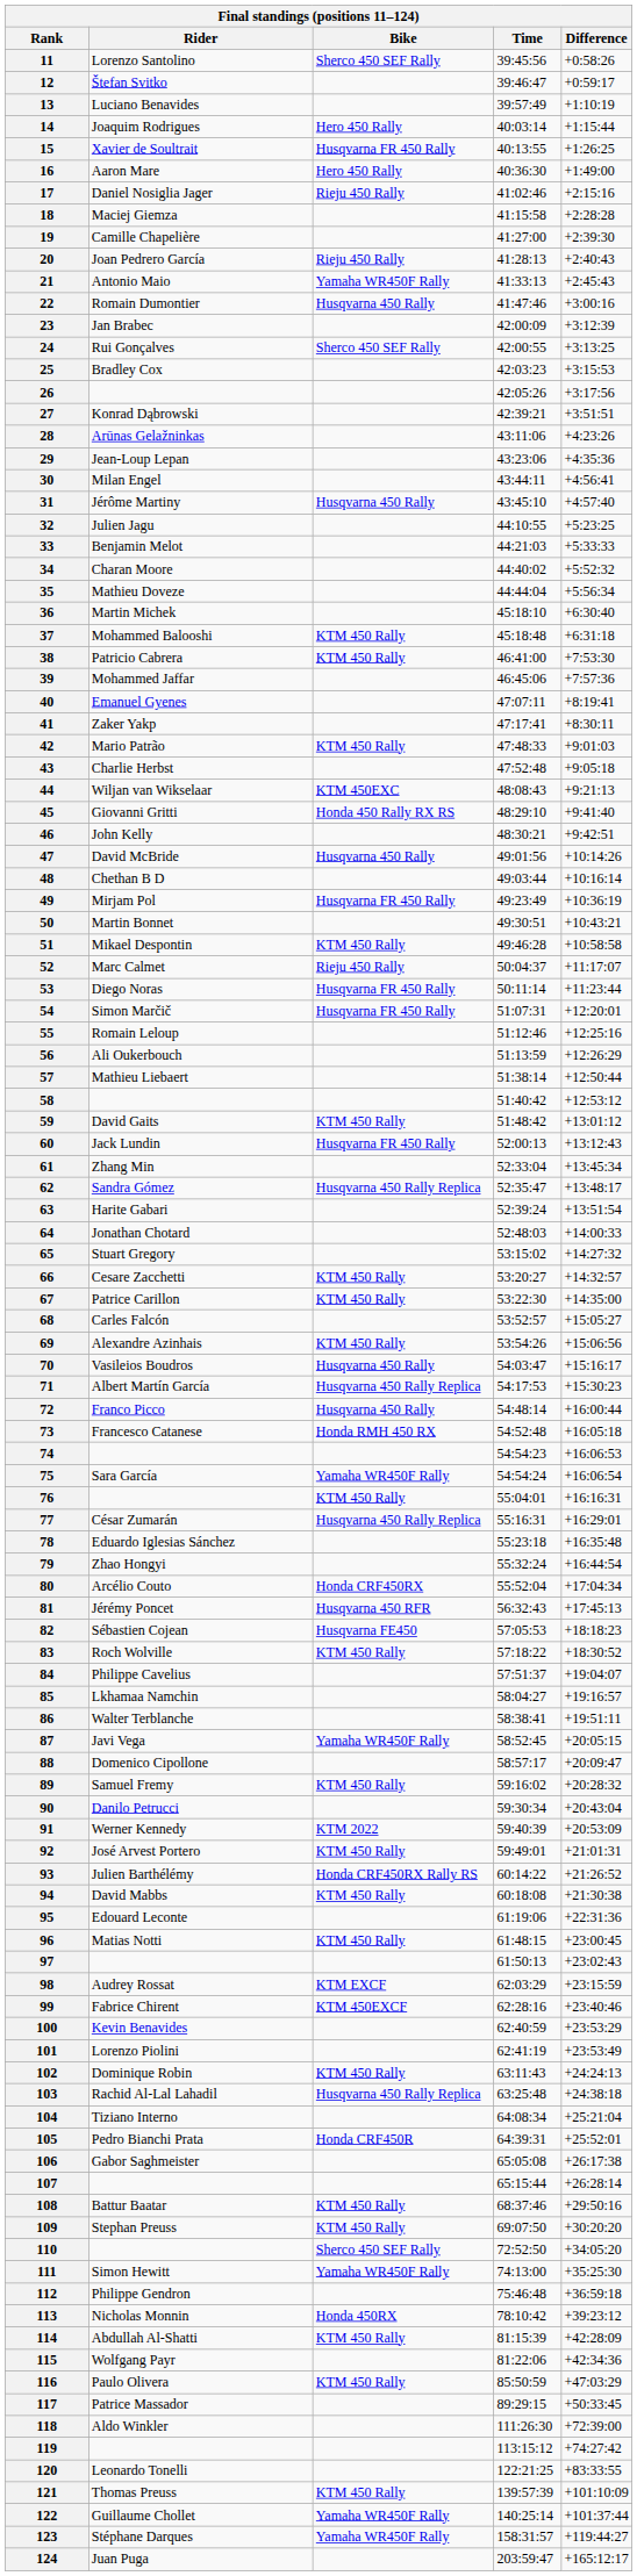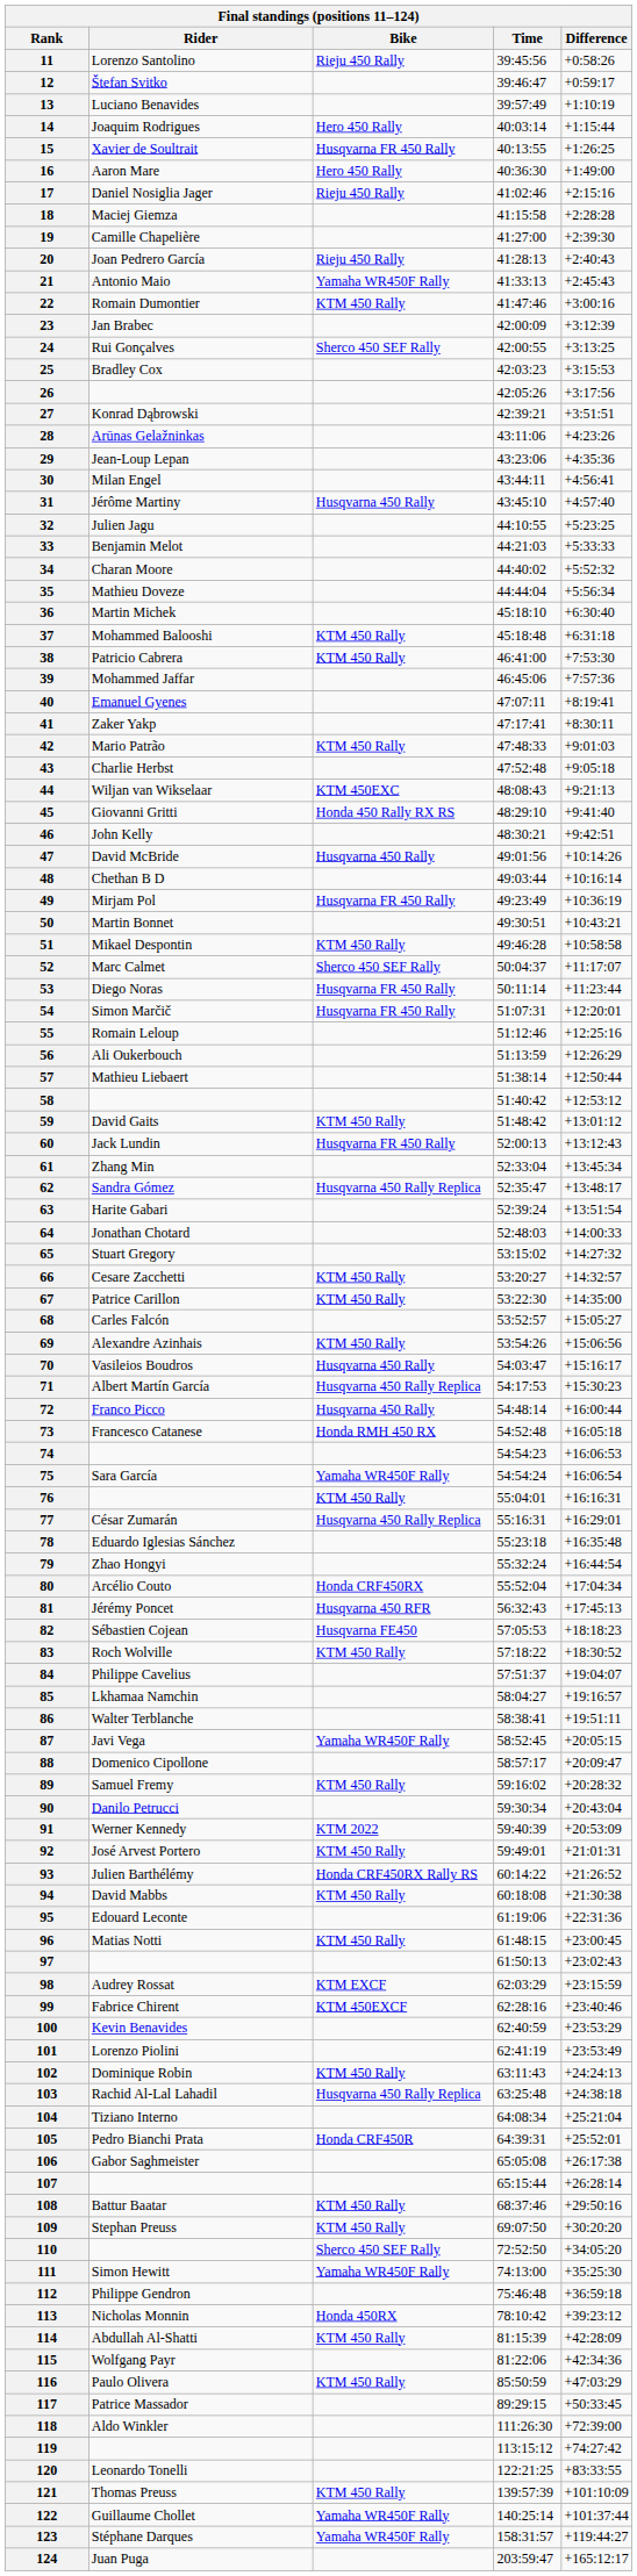11 | Bike: Sherco 450 SEF Rally -> Rieju 450 Rally
22 | Bike: Husqvarna 450 Rally -> KTM 450 Rally
52 | Bike: Rieju 450 Rally -> Sherco 450 SEF Rally
